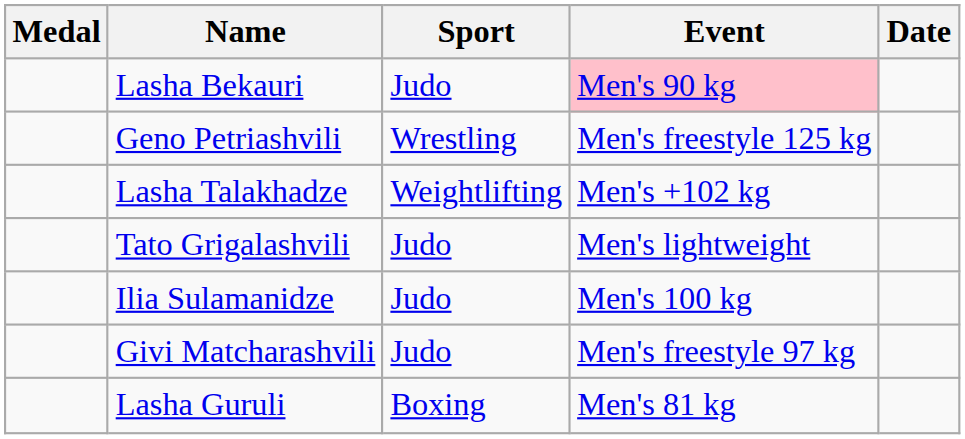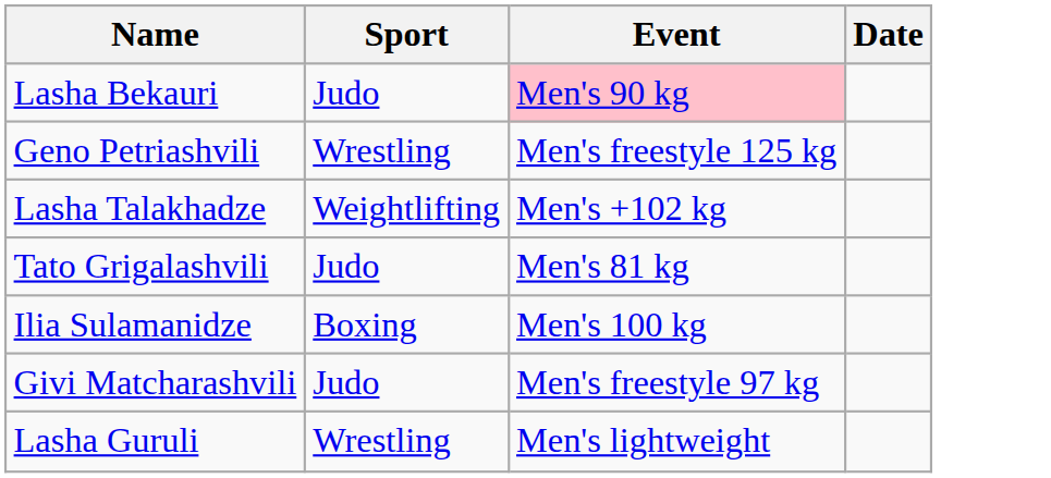- column: Medal
Tato Grigalashvili | Event: Men's lightweight -> Men's 81 kg
Ilia Sulamanidze | Sport: Judo -> Boxing
Lasha Guruli | Sport: Boxing -> Wrestling
Lasha Guruli | Event: Men's 81 kg -> Men's lightweight
